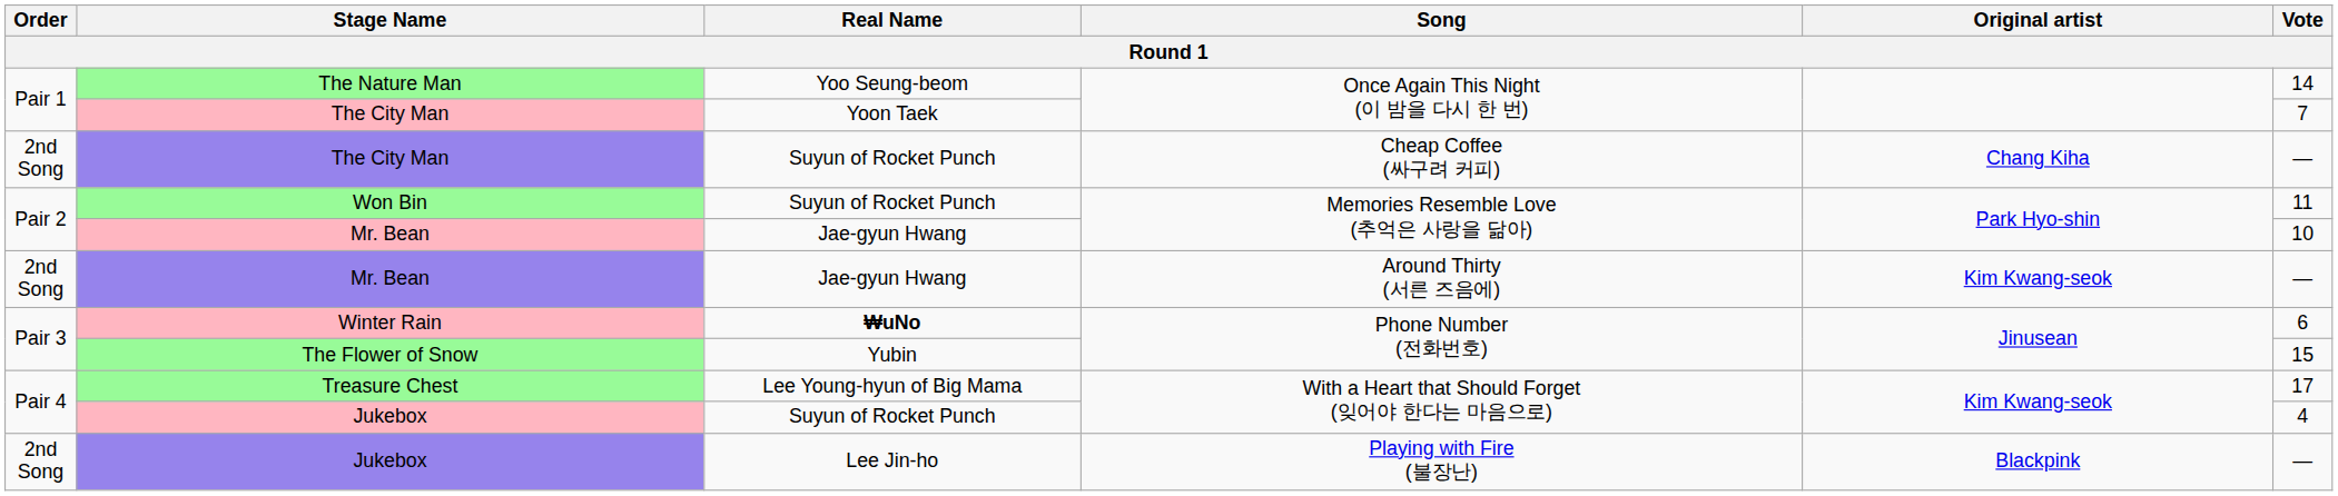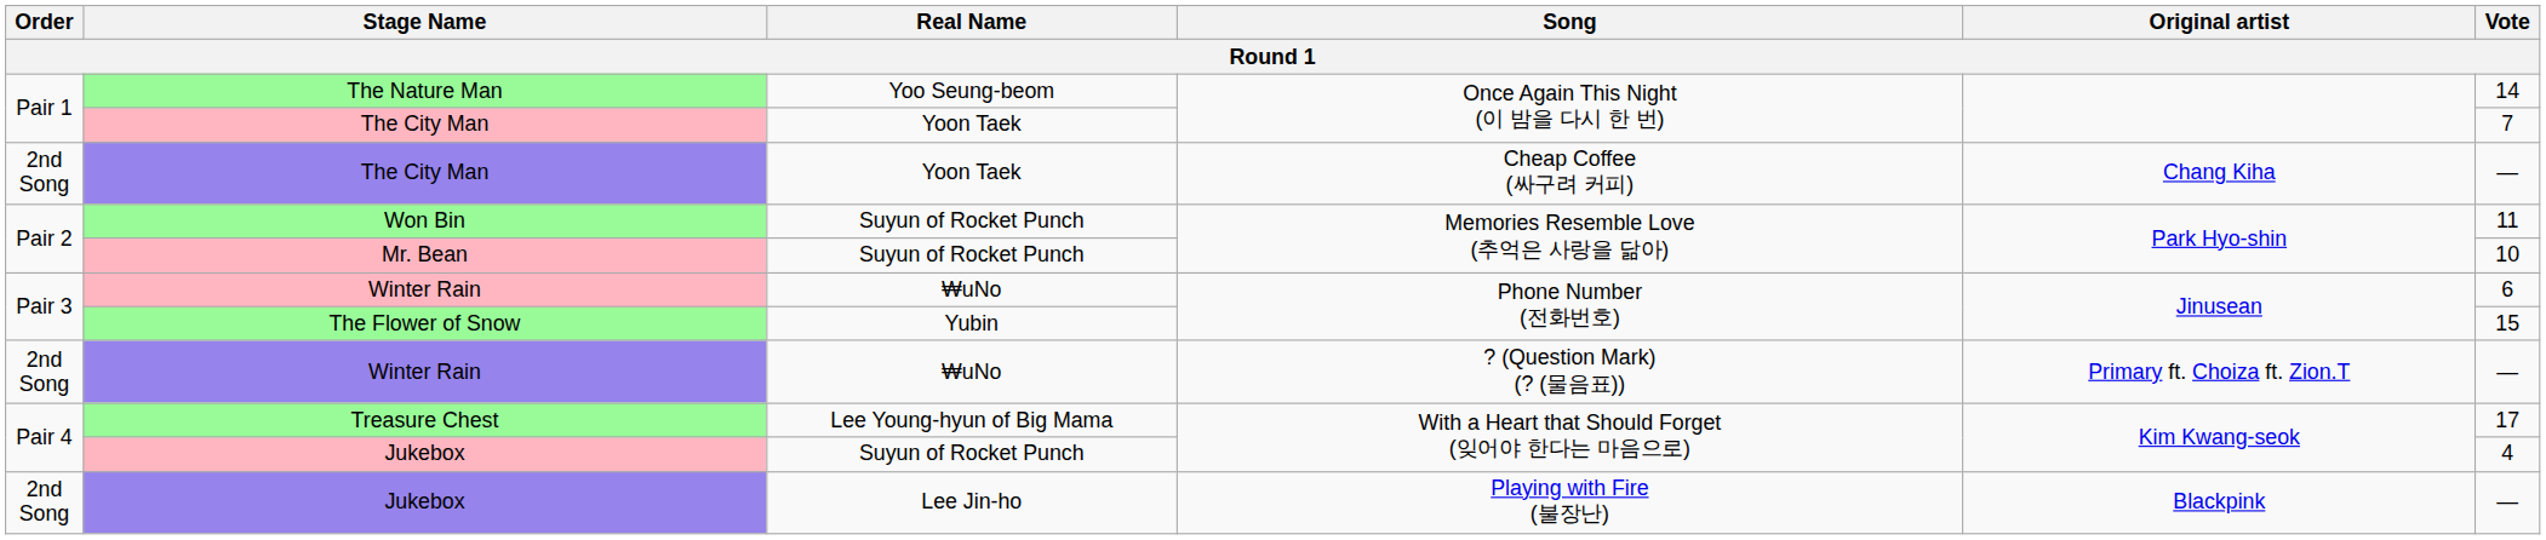The City Man / Cheap Coffee (싸구려 커피) | Real Name: Suyun of Rocket Punch -> Yoon Taek
Mr. Bean / Memories Resemble Love (추억은 사랑을 닮아) | Real Name: Jae-gyun Hwang -> Suyun of Rocket Punch
- row: 2nd Song | Mr. Bean | Jae-gyun Hwang | Around Thirty (서른 즈음에) | Kim Kwang-seok | —
Winter Rain / Phone Number (전화번호) | Real Name: bold -> normal
+ row: 2nd Song | Winter Rain | ₩uNo | ? (Question Mark) (? (물음표)) | Primary ft. Choiza ft. Zion.T | —
